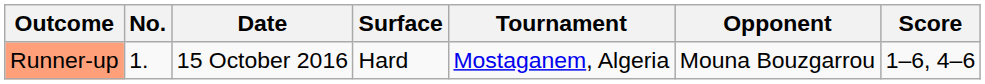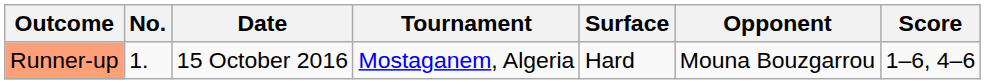columns swapped: Tournament <-> Surface
